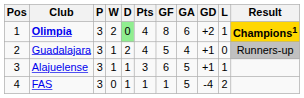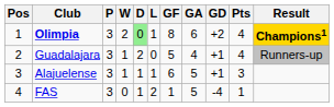columns swapped: L <-> Pts
